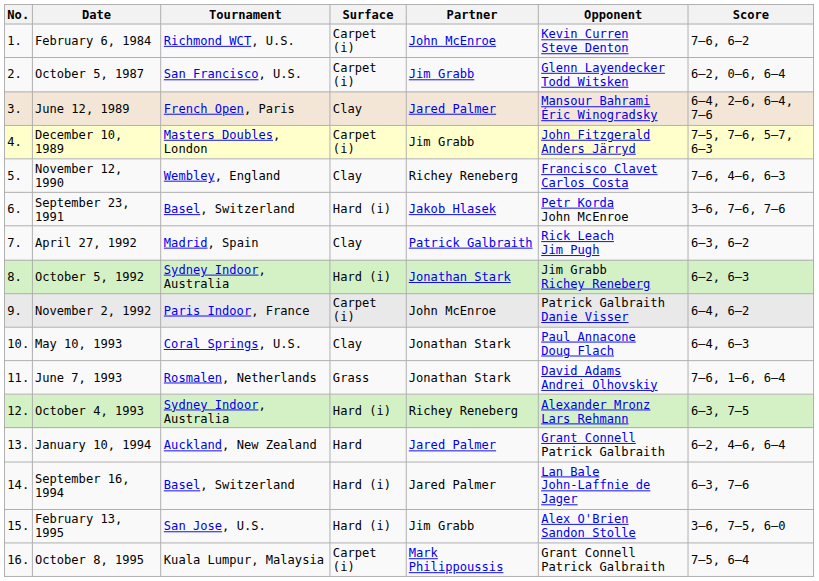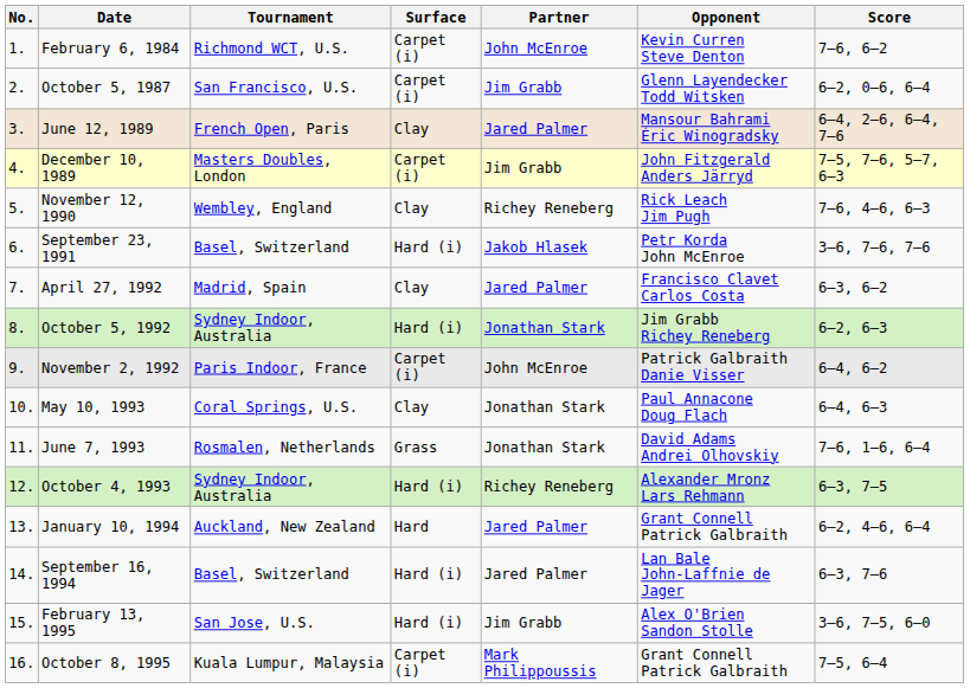November 12, 1990 | Opponent: Francisco Clavet Carlos Costa -> Rick Leach Jim Pugh
April 27, 1992 | Partner: Patrick Galbraith -> Jared Palmer
April 27, 1992 | Opponent: Rick Leach Jim Pugh -> Francisco Clavet Carlos Costa
